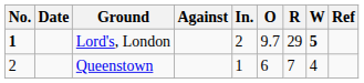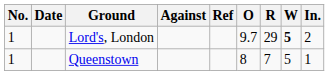columns swapped: In. <-> Ref
Lord's, London | No.: bold -> normal
Queenstown | No.: 2 -> 1
Queenstown | O: 6 -> 8
Queenstown | W: 4 -> 5
